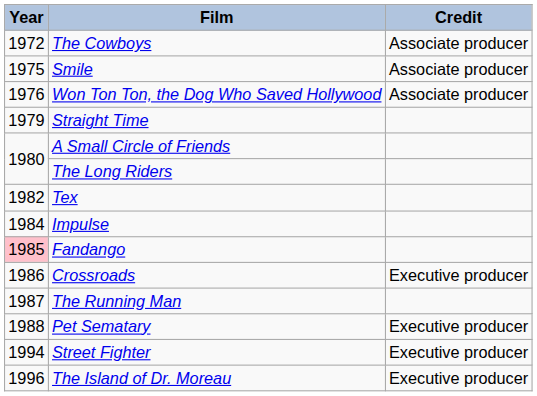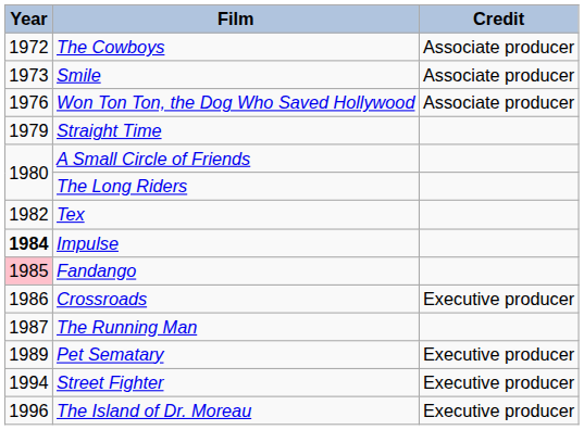Smile | Year: 1975 -> 1973
Impulse | Year: normal -> bold
Pet Sematary | Year: 1988 -> 1989
